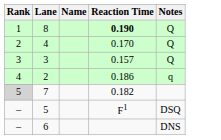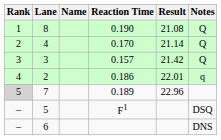+ column: Result | 21.08 | 21.14 | 21.42 | 22.01 | 22.96
8 | Reaction Time: bold -> normal
7 | Reaction Time: 0.182 -> 0.189
